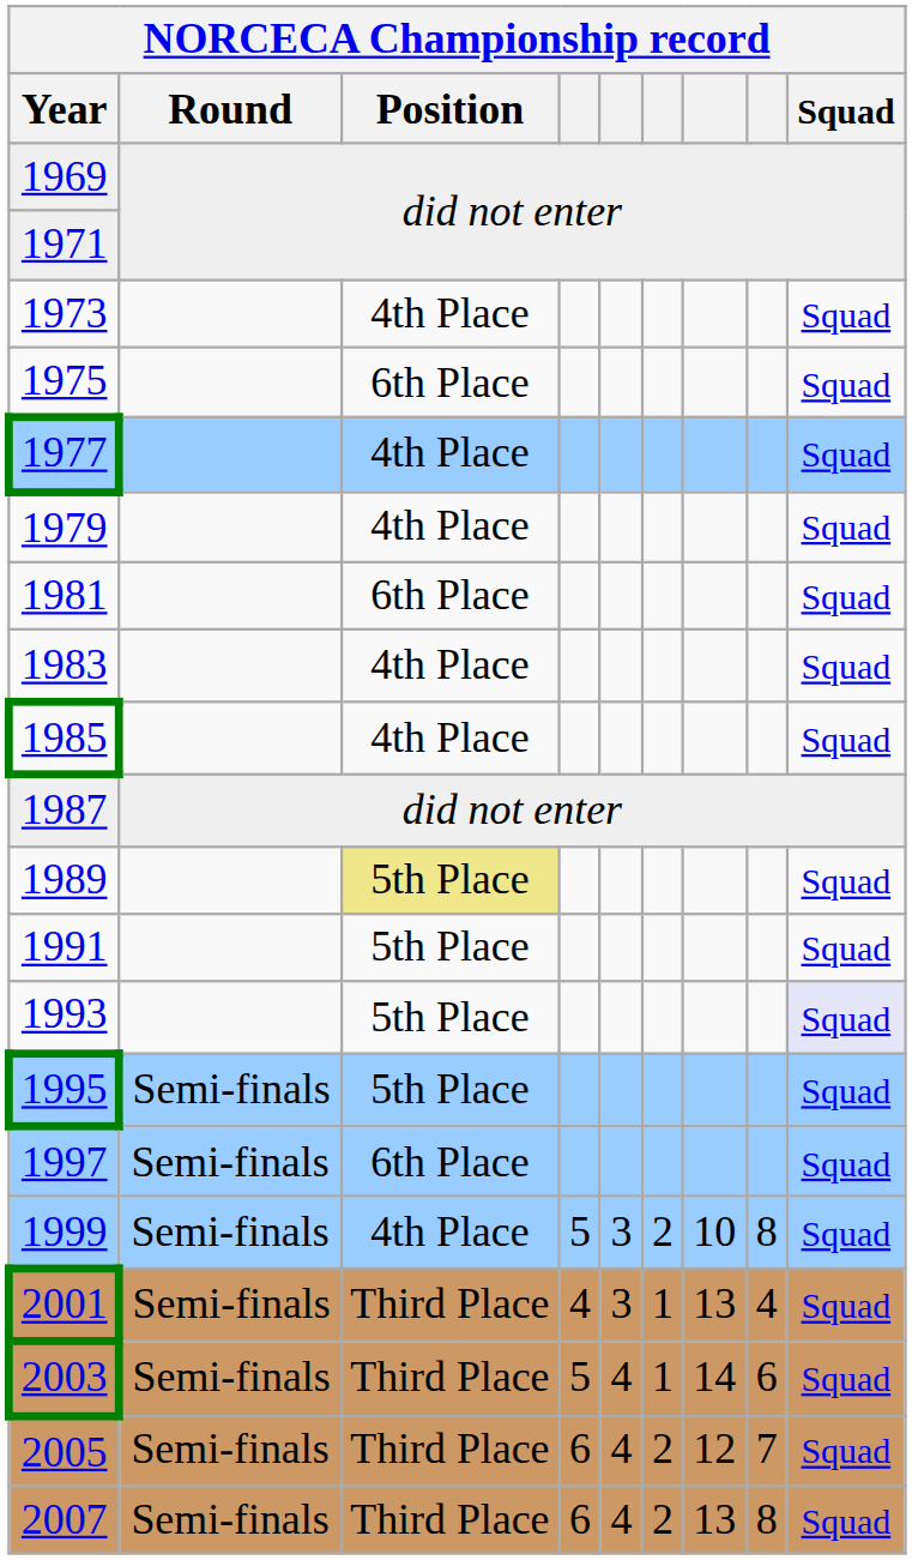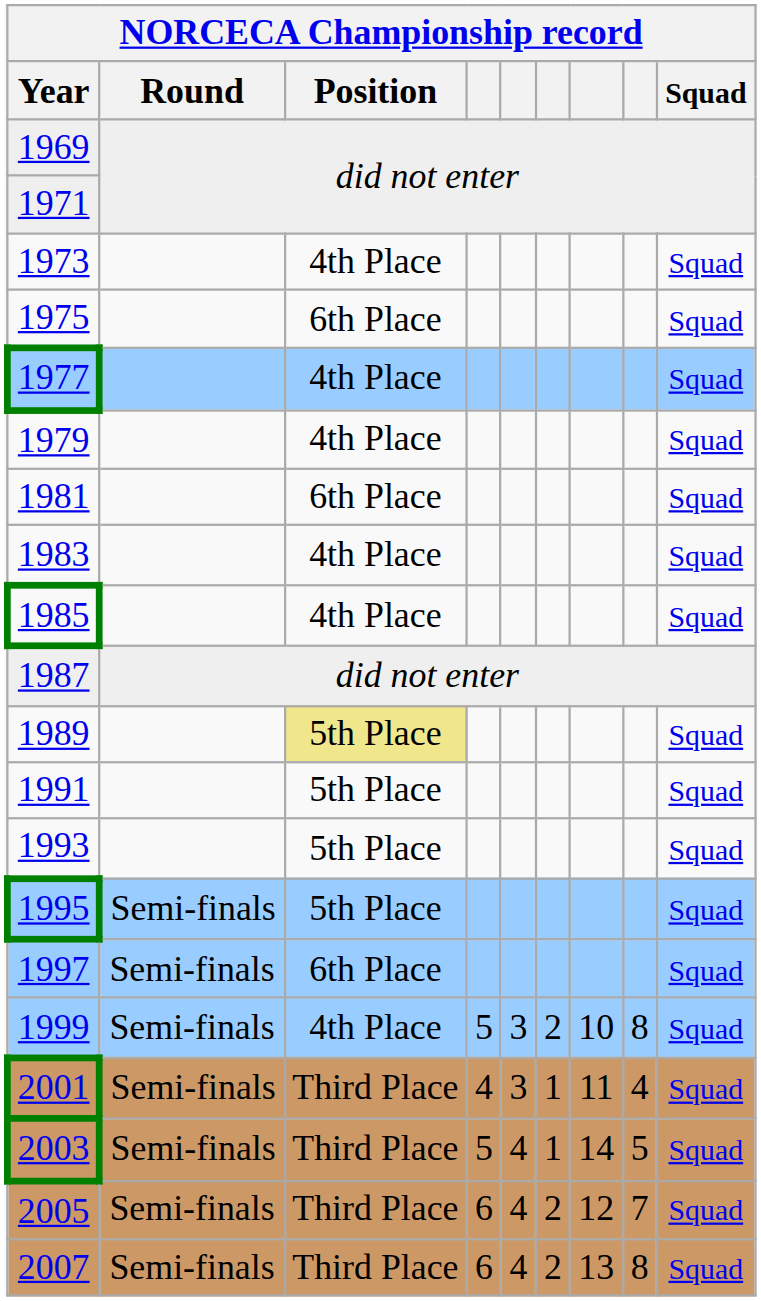1993 | Squad: lavender background -> no background
2001 | column 7: 13 -> 11
2003 | column 8: 6 -> 5
